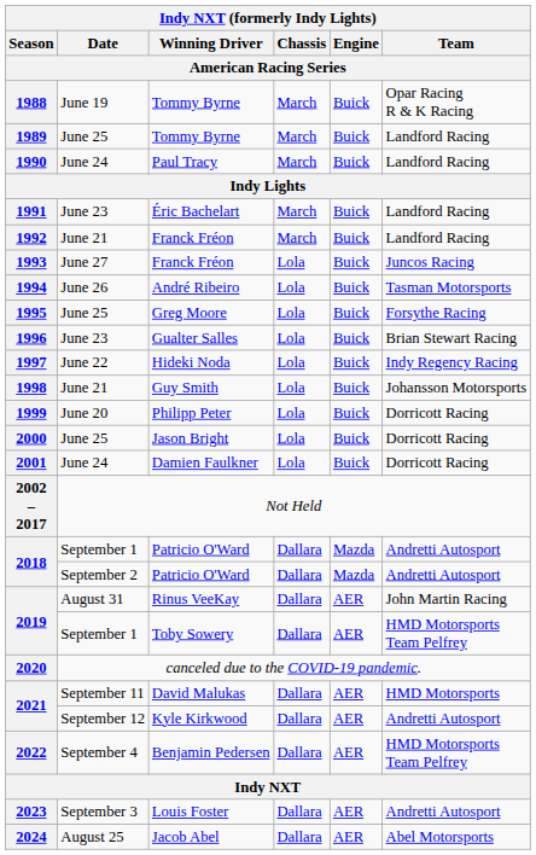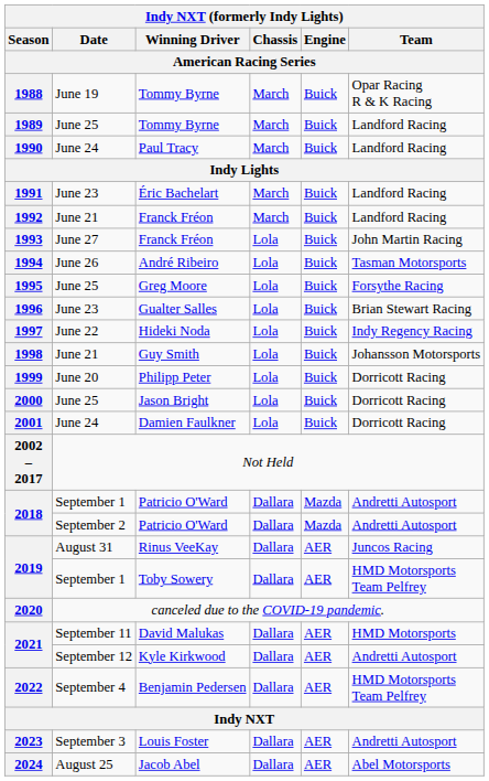1993 | Team: Juncos Racing -> John Martin Racing
2019 / August 31 | Team: John Martin Racing -> Juncos Racing
